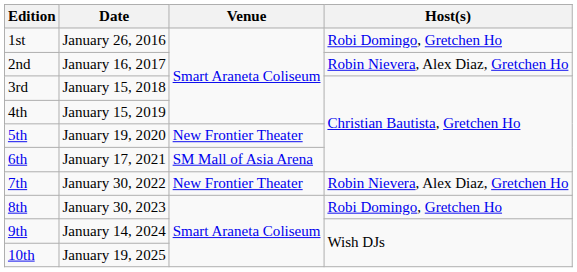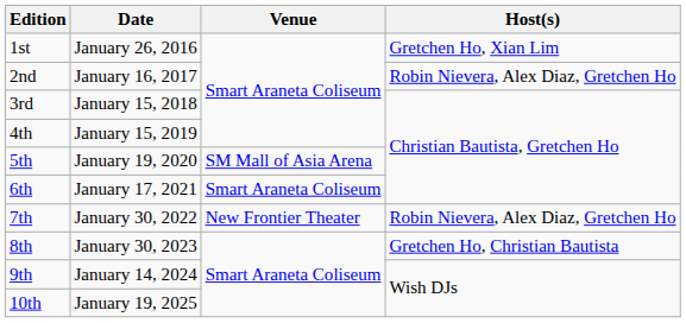1st | Host(s): Robi Domingo, Gretchen Ho -> Gretchen Ho, Xian Lim
5th | Venue: New Frontier Theater -> SM Mall of Asia Arena
6th | Venue: SM Mall of Asia Arena -> Smart Araneta Coliseum
8th | Host(s): Robi Domingo, Gretchen Ho -> Gretchen Ho, Christian Bautista
